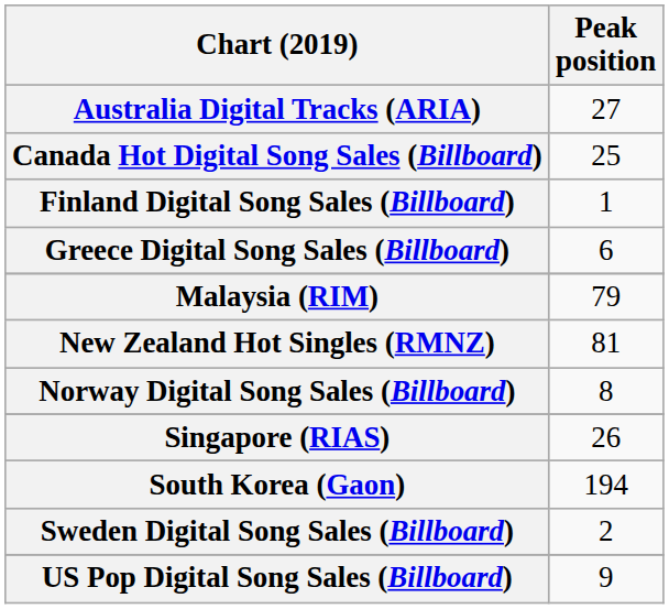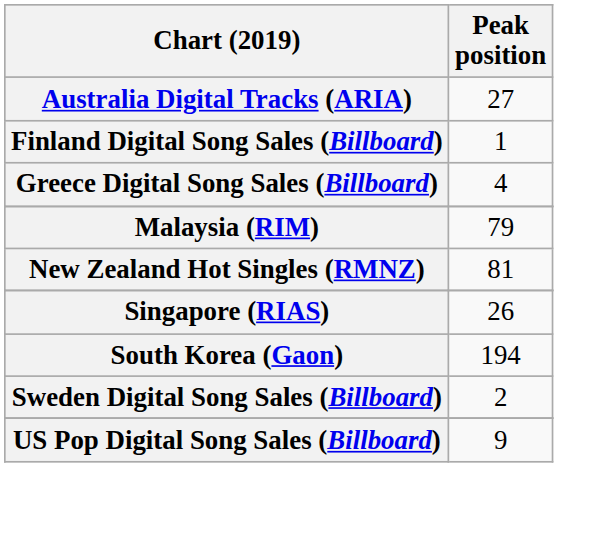- row: Canada Hot Digital Song Sales (Billboard) | 25
Greece Digital Song Sales (Billboard) | Peak position: 6 -> 4
- row: Norway Digital Song Sales (Billboard) | 8
